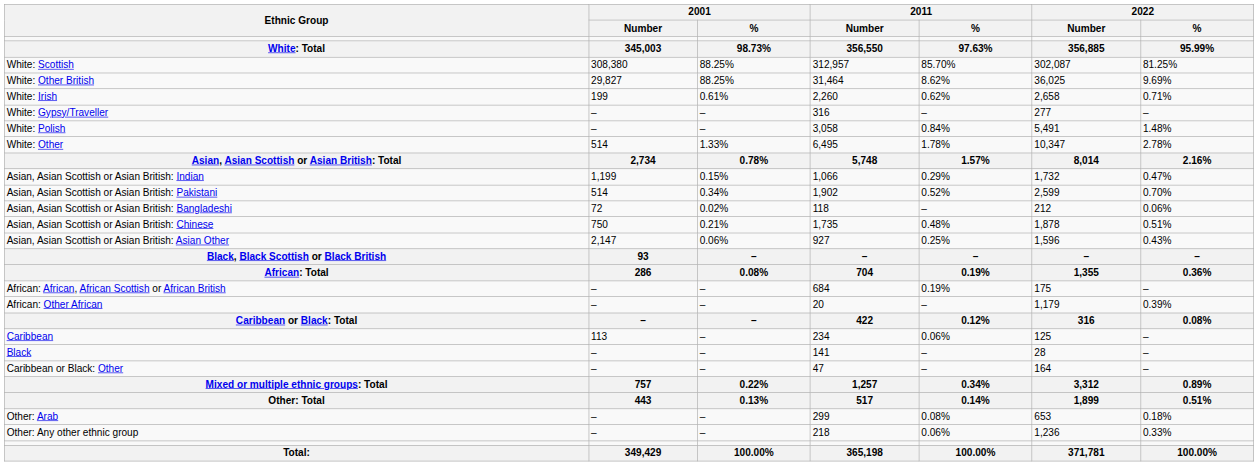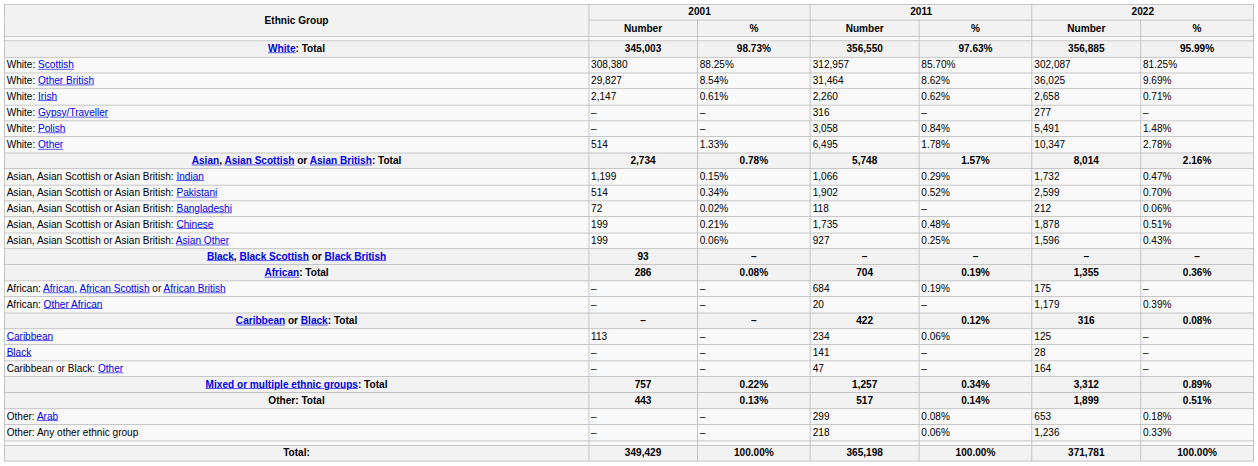White: Other British | 2001 / %: 88.25% -> 8.54%
White: Irish | 2001 / Number: 199 -> 2,147
Asian, Asian Scottish or Asian British: Chinese | 2001 / Number: 750 -> 199
Asian, Asian Scottish or Asian British: Asian Other | 2001 / Number: 2,147 -> 199
